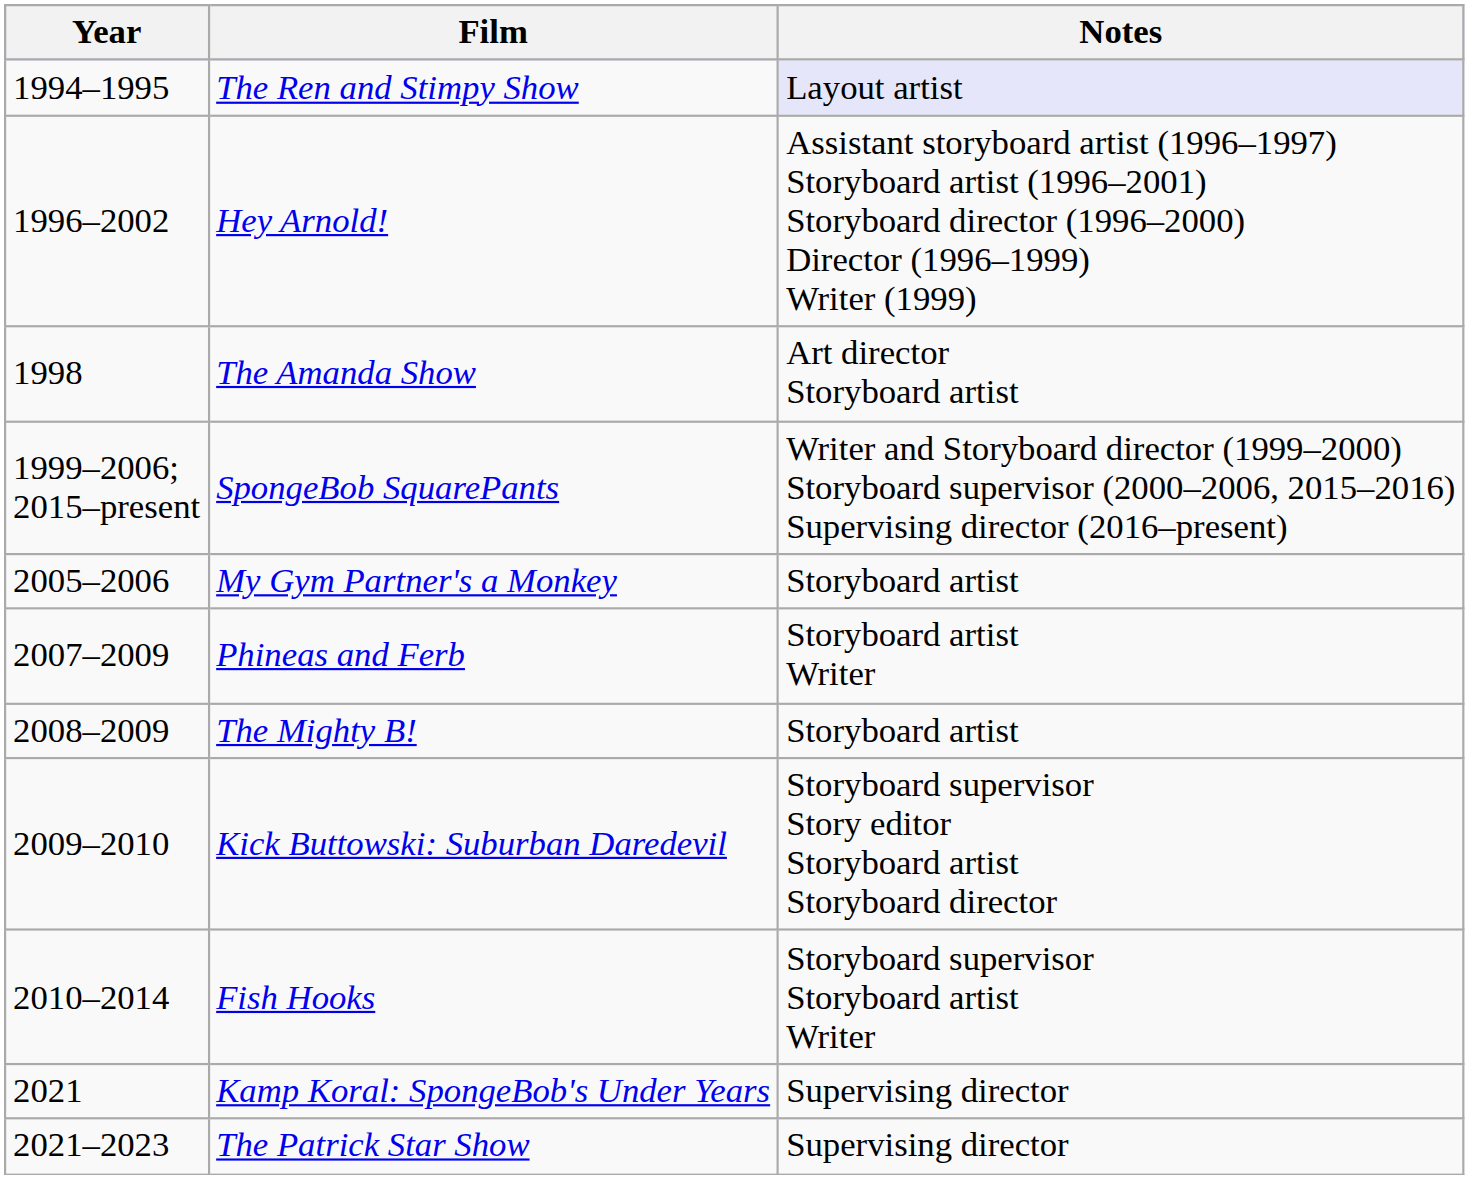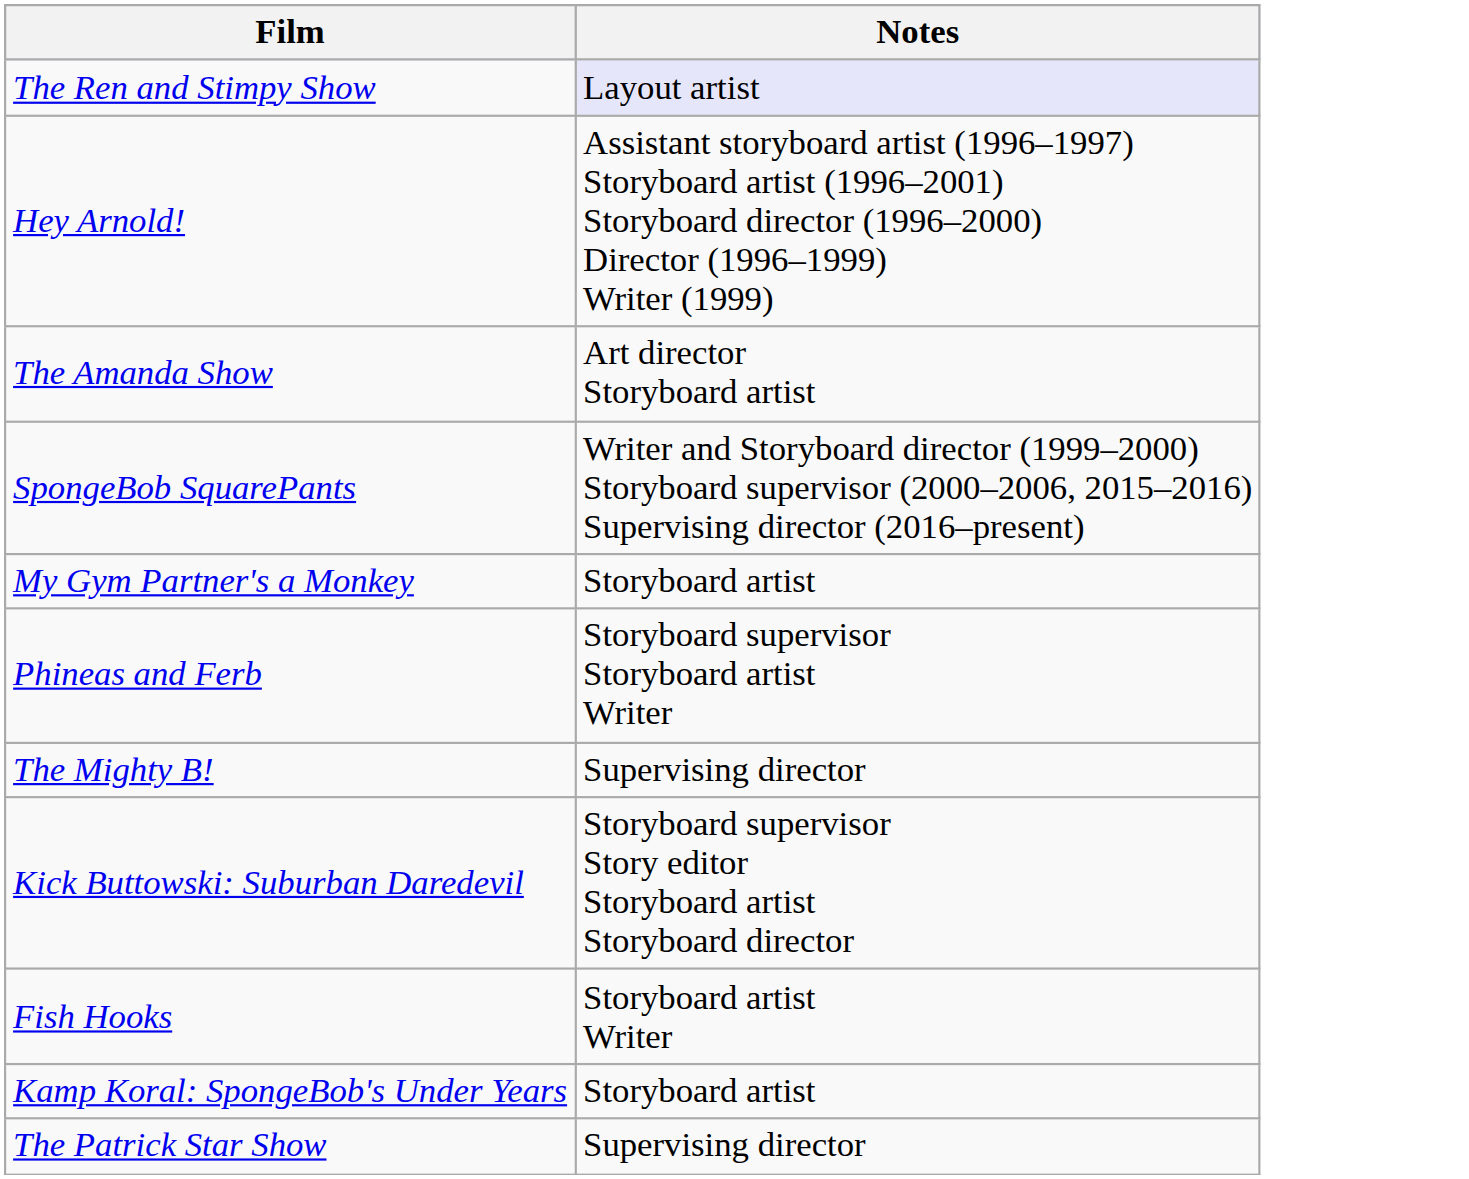- column: Year | 1994–1995 | 1996–2002 | 1998 | 1999–2006; 2015–present | 2005–2006 | 2007–2009 | 2008–2009 | 2009–2010 | 2010–2014 | 2021 | 2021–2023
Phineas and Ferb | Notes: Storyboard artist Writer -> Storyboard supervisor Storyboard artist Writer
The Mighty B! | Notes: Storyboard artist -> Supervising director
Fish Hooks | Notes: Storyboard supervisor Storyboard artist Writer -> Storyboard artist Writer
Kamp Koral: SpongeBob's Under Years | Notes: Supervising director -> Storyboard artist
